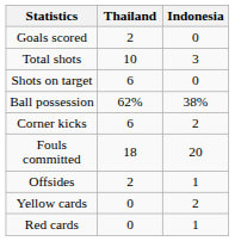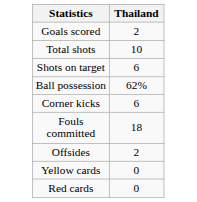- column: Indonesia | 0 | 3 | 0 | 38% | 2 | 20 | 1 | 2 | 1
